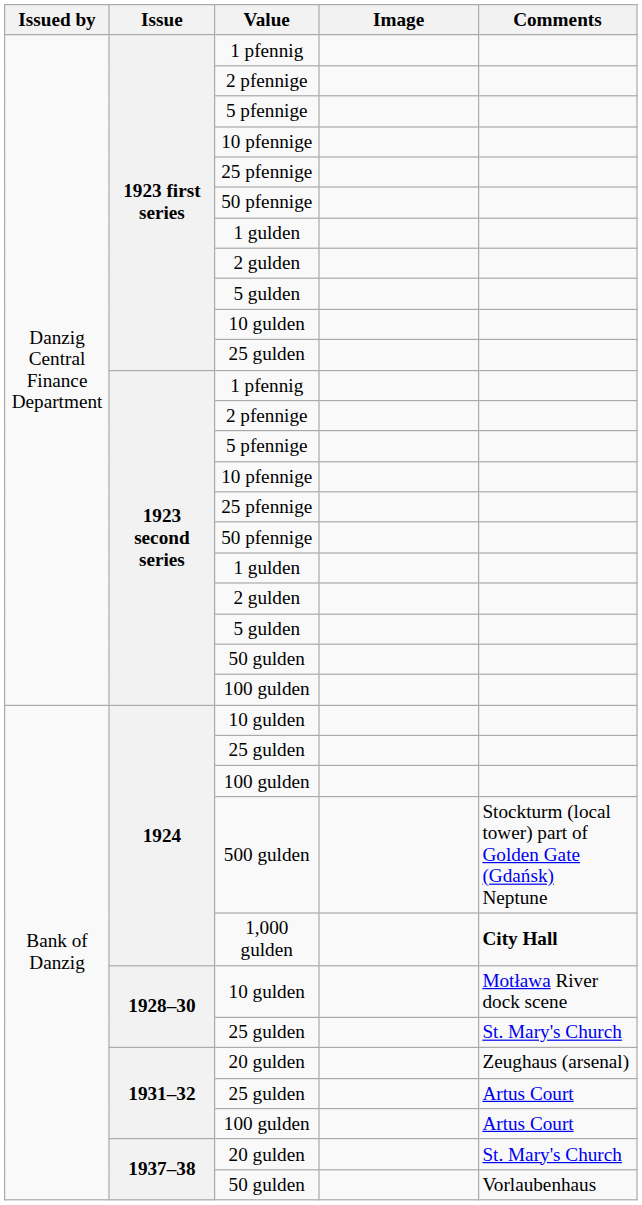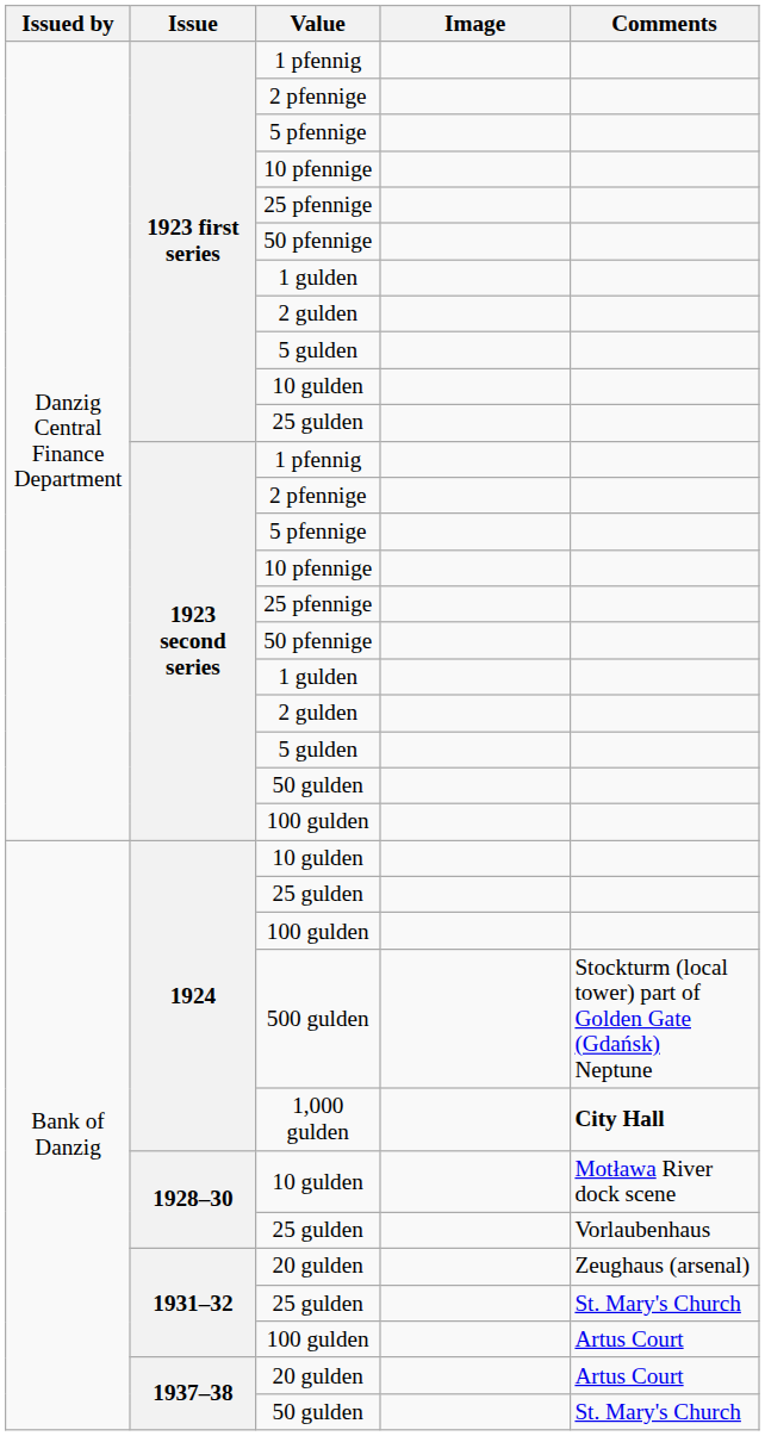1928–30 / 25 gulden | Comments: St. Mary's Church -> Vorlaubenhaus
1931–32 / 25 gulden | Comments: Artus Court -> St. Mary's Church
1937–38 / 20 gulden | Comments: St. Mary's Church -> Artus Court
1937–38 / 50 gulden | Comments: Vorlaubenhaus -> St. Mary's Church
